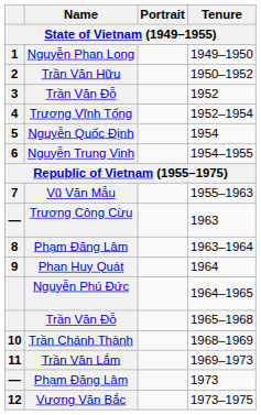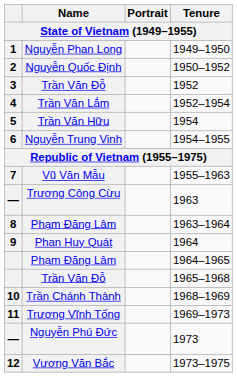1950–1952 | Name: Trần Văn Hữu -> Nguyễn Quốc Định
1952–1954 | Name: Trương Vĩnh Tống -> Trần Văn Lắm
1954 | Name: Nguyễn Quốc Định -> Trần Văn Hữu
1964–1965 | Name: Nguyễn Phú Đức -> Phạm Đăng Lâm
1969–1973 | Name: Trần Văn Lắm -> Trương Vĩnh Tống
1973 | Name: Phạm Đăng Lâm -> Nguyễn Phú Đức
